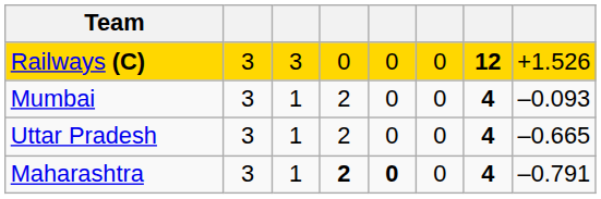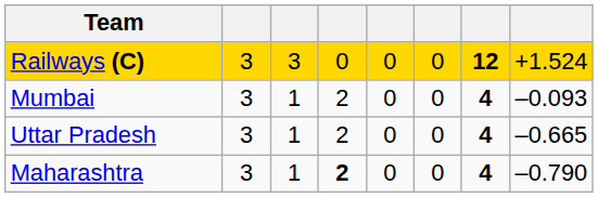Railways (C) | column 8: +1.526 -> +1.524
Maharashtra | column 5: bold -> normal
Maharashtra | column 8: –0.791 -> –0.790
